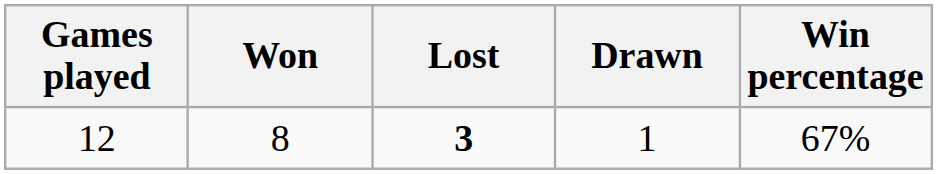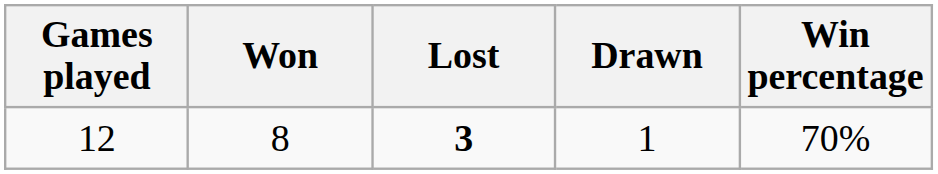12 | Win percentage: 67% -> 70%
